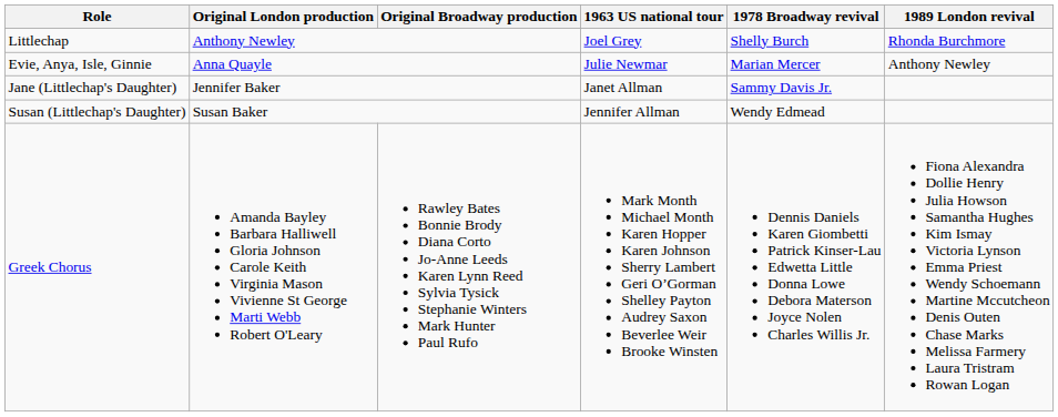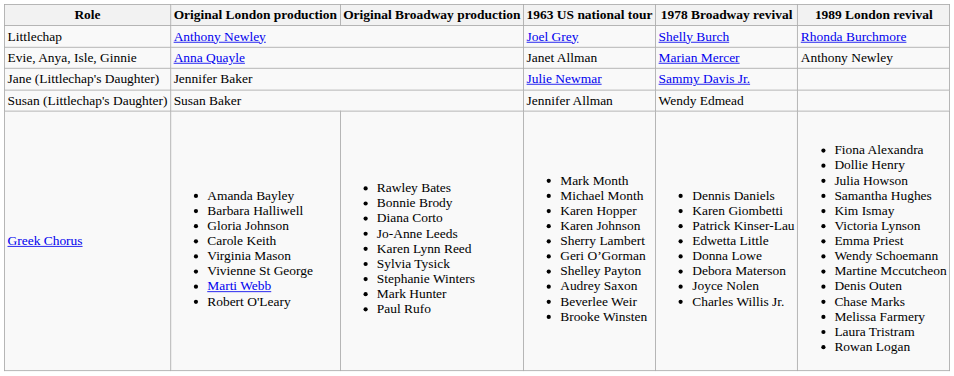Evie, Anya, Isle, Ginnie | 1963 US national tour: Julie Newmar -> Janet Allman
Jane (Littlechap's Daughter) | 1963 US national tour: Janet Allman -> Julie Newmar
